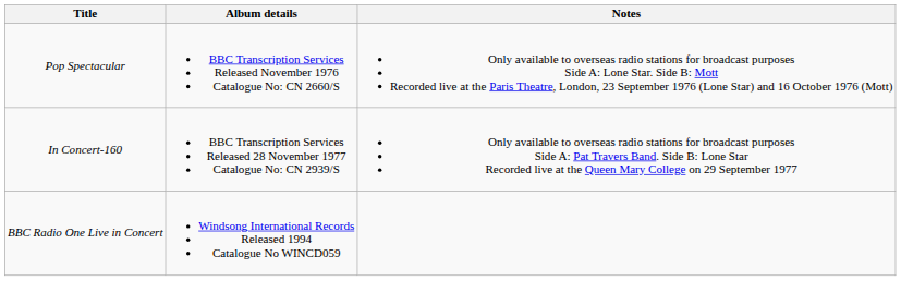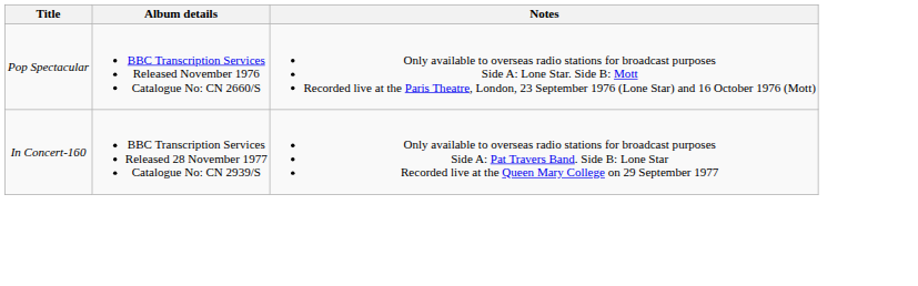- row: BBC Radio One Live in Concert | Windsong International Records Released 1994 Catalogue No WINCD059
